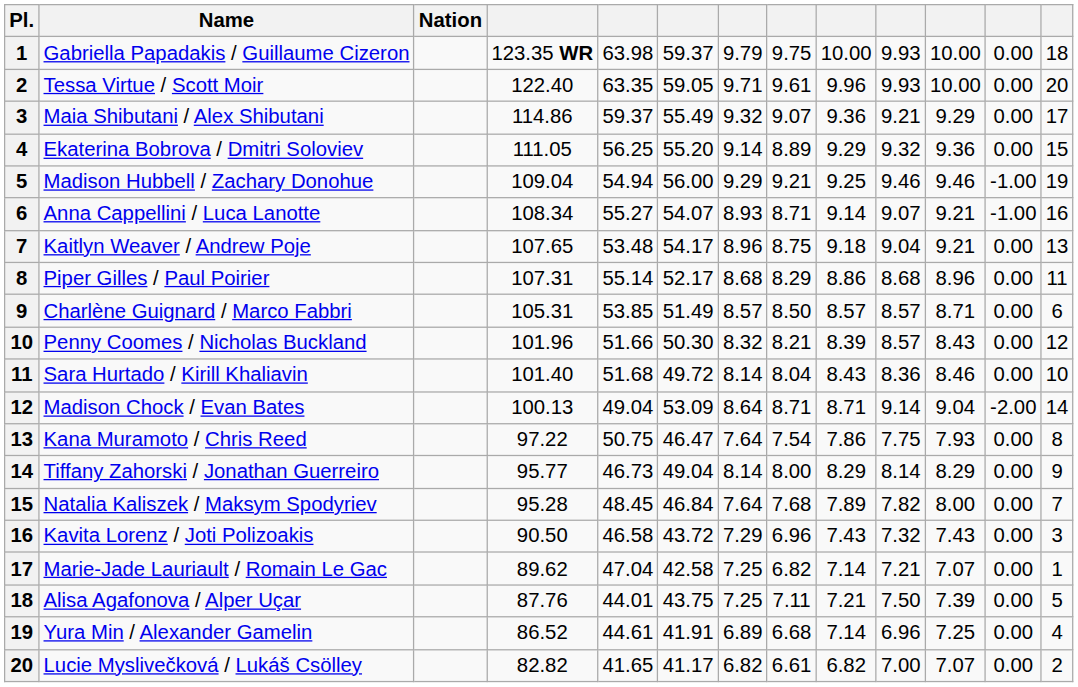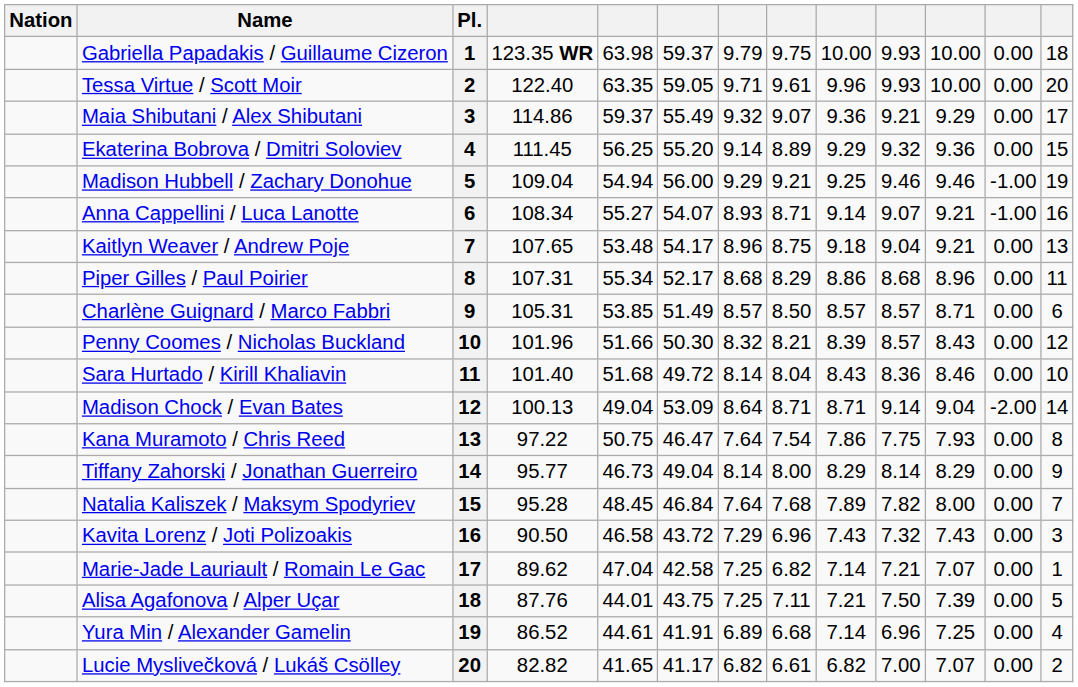columns swapped: Pl. <-> Nation
Ekaterina Bobrova / Dmitri Soloviev | column 4: 111.05 -> 111.45
Piper Gilles / Paul Poirier | column 5: 55.14 -> 55.34
